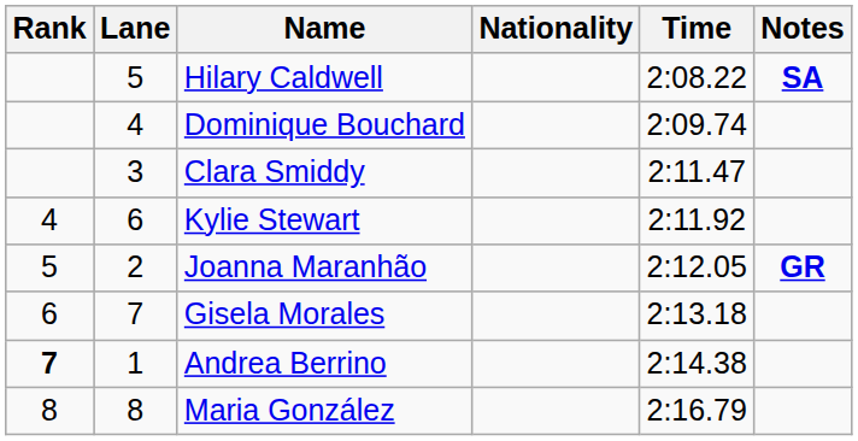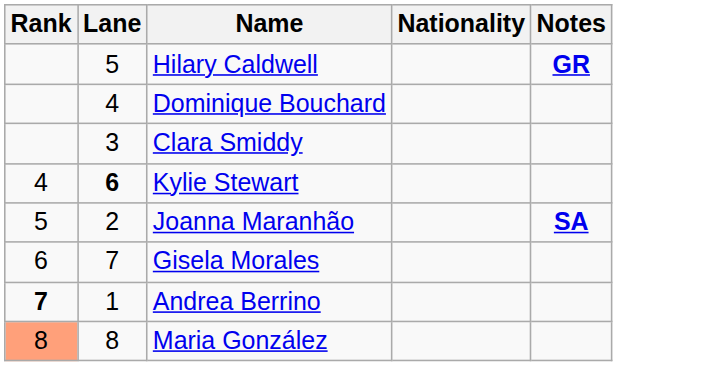- column: Time | 2:08.22 | 2:09.74 | 2:11.47 | 2:11.92 | 2:12.05 | 2:13.18 | 2:14.38 | 2:16.79
Hilary Caldwell | Notes: SA -> GR
Kylie Stewart | Lane: normal -> bold
Joanna Maranhão | Notes: GR -> SA
Maria González | Rank: no background -> lightsalmon background
